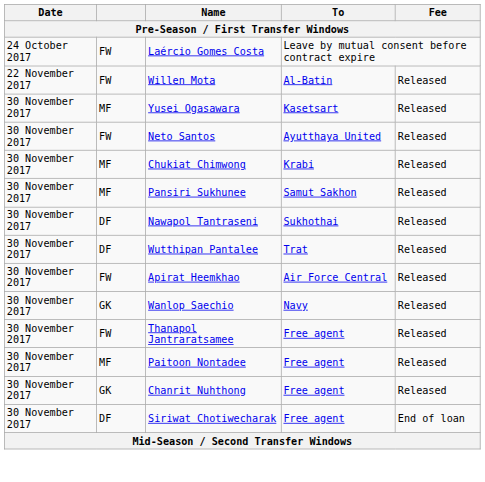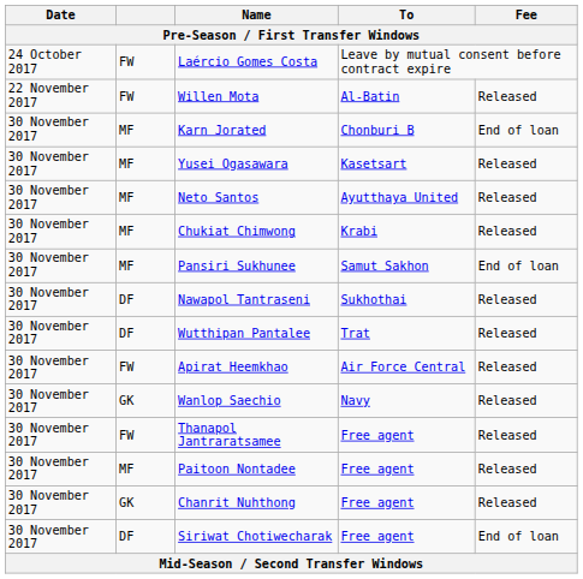+ row: 30 November 2017 | MF | Karn Jorated | Chonburi B | End of loan
Neto Santos | column 2: FW -> MF
Pansiri Sukhunee | Fee: Released -> End of loan
